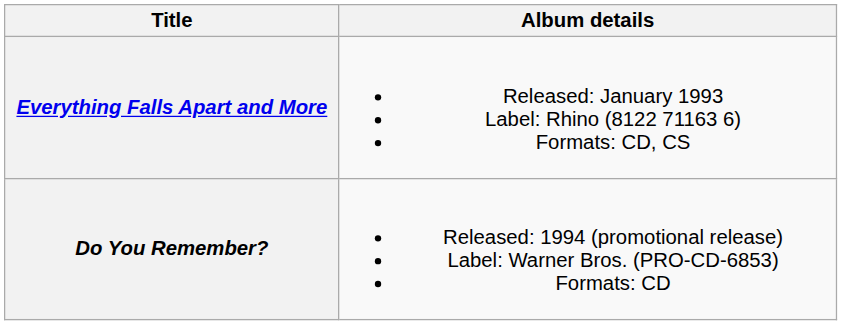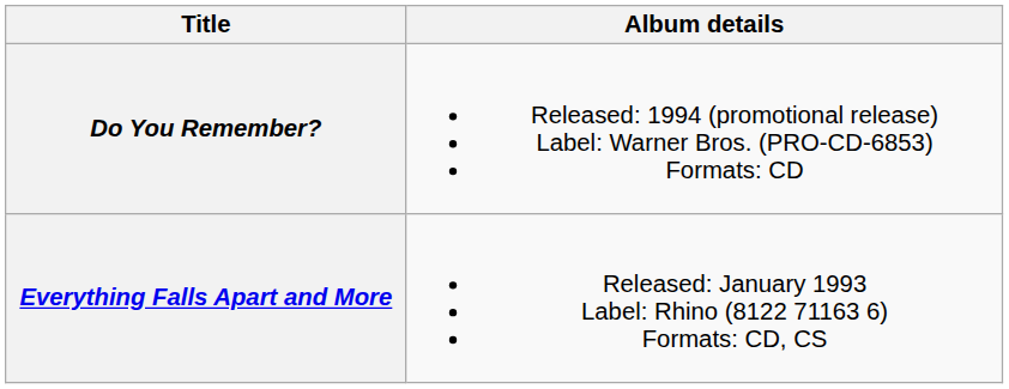rows swapped: Everything Falls Apart and More <-> Do You Remember?
